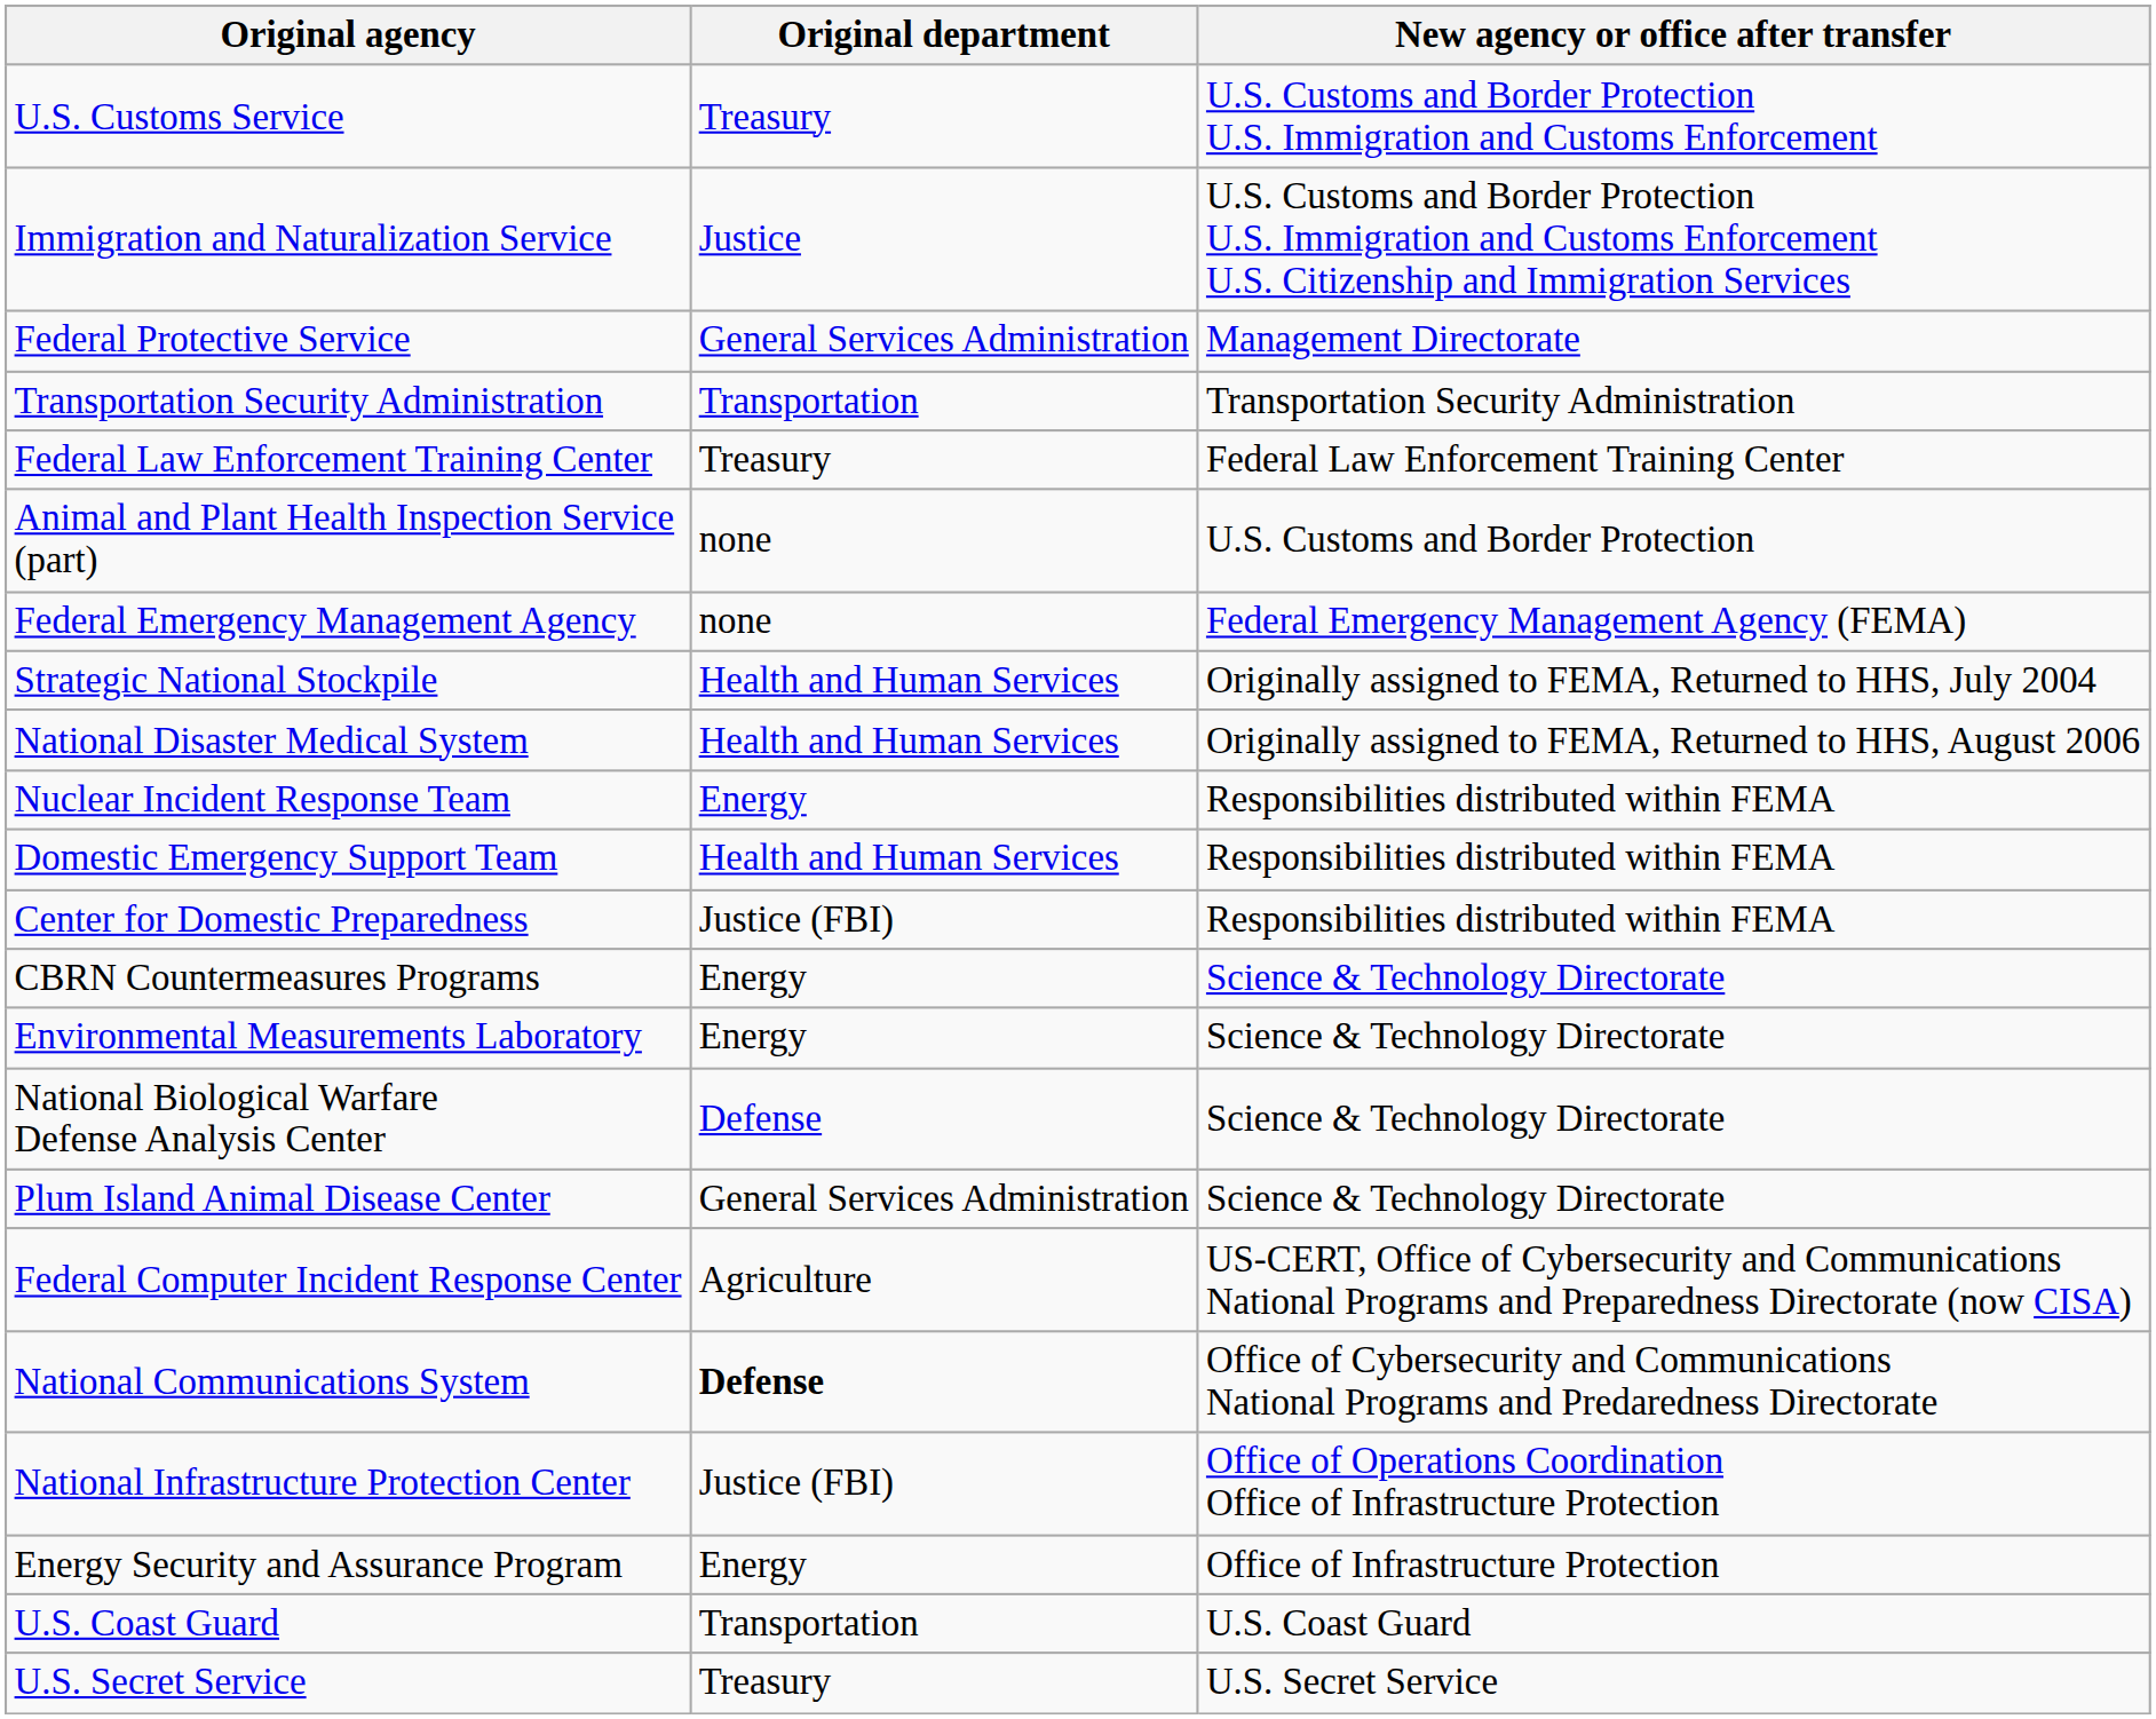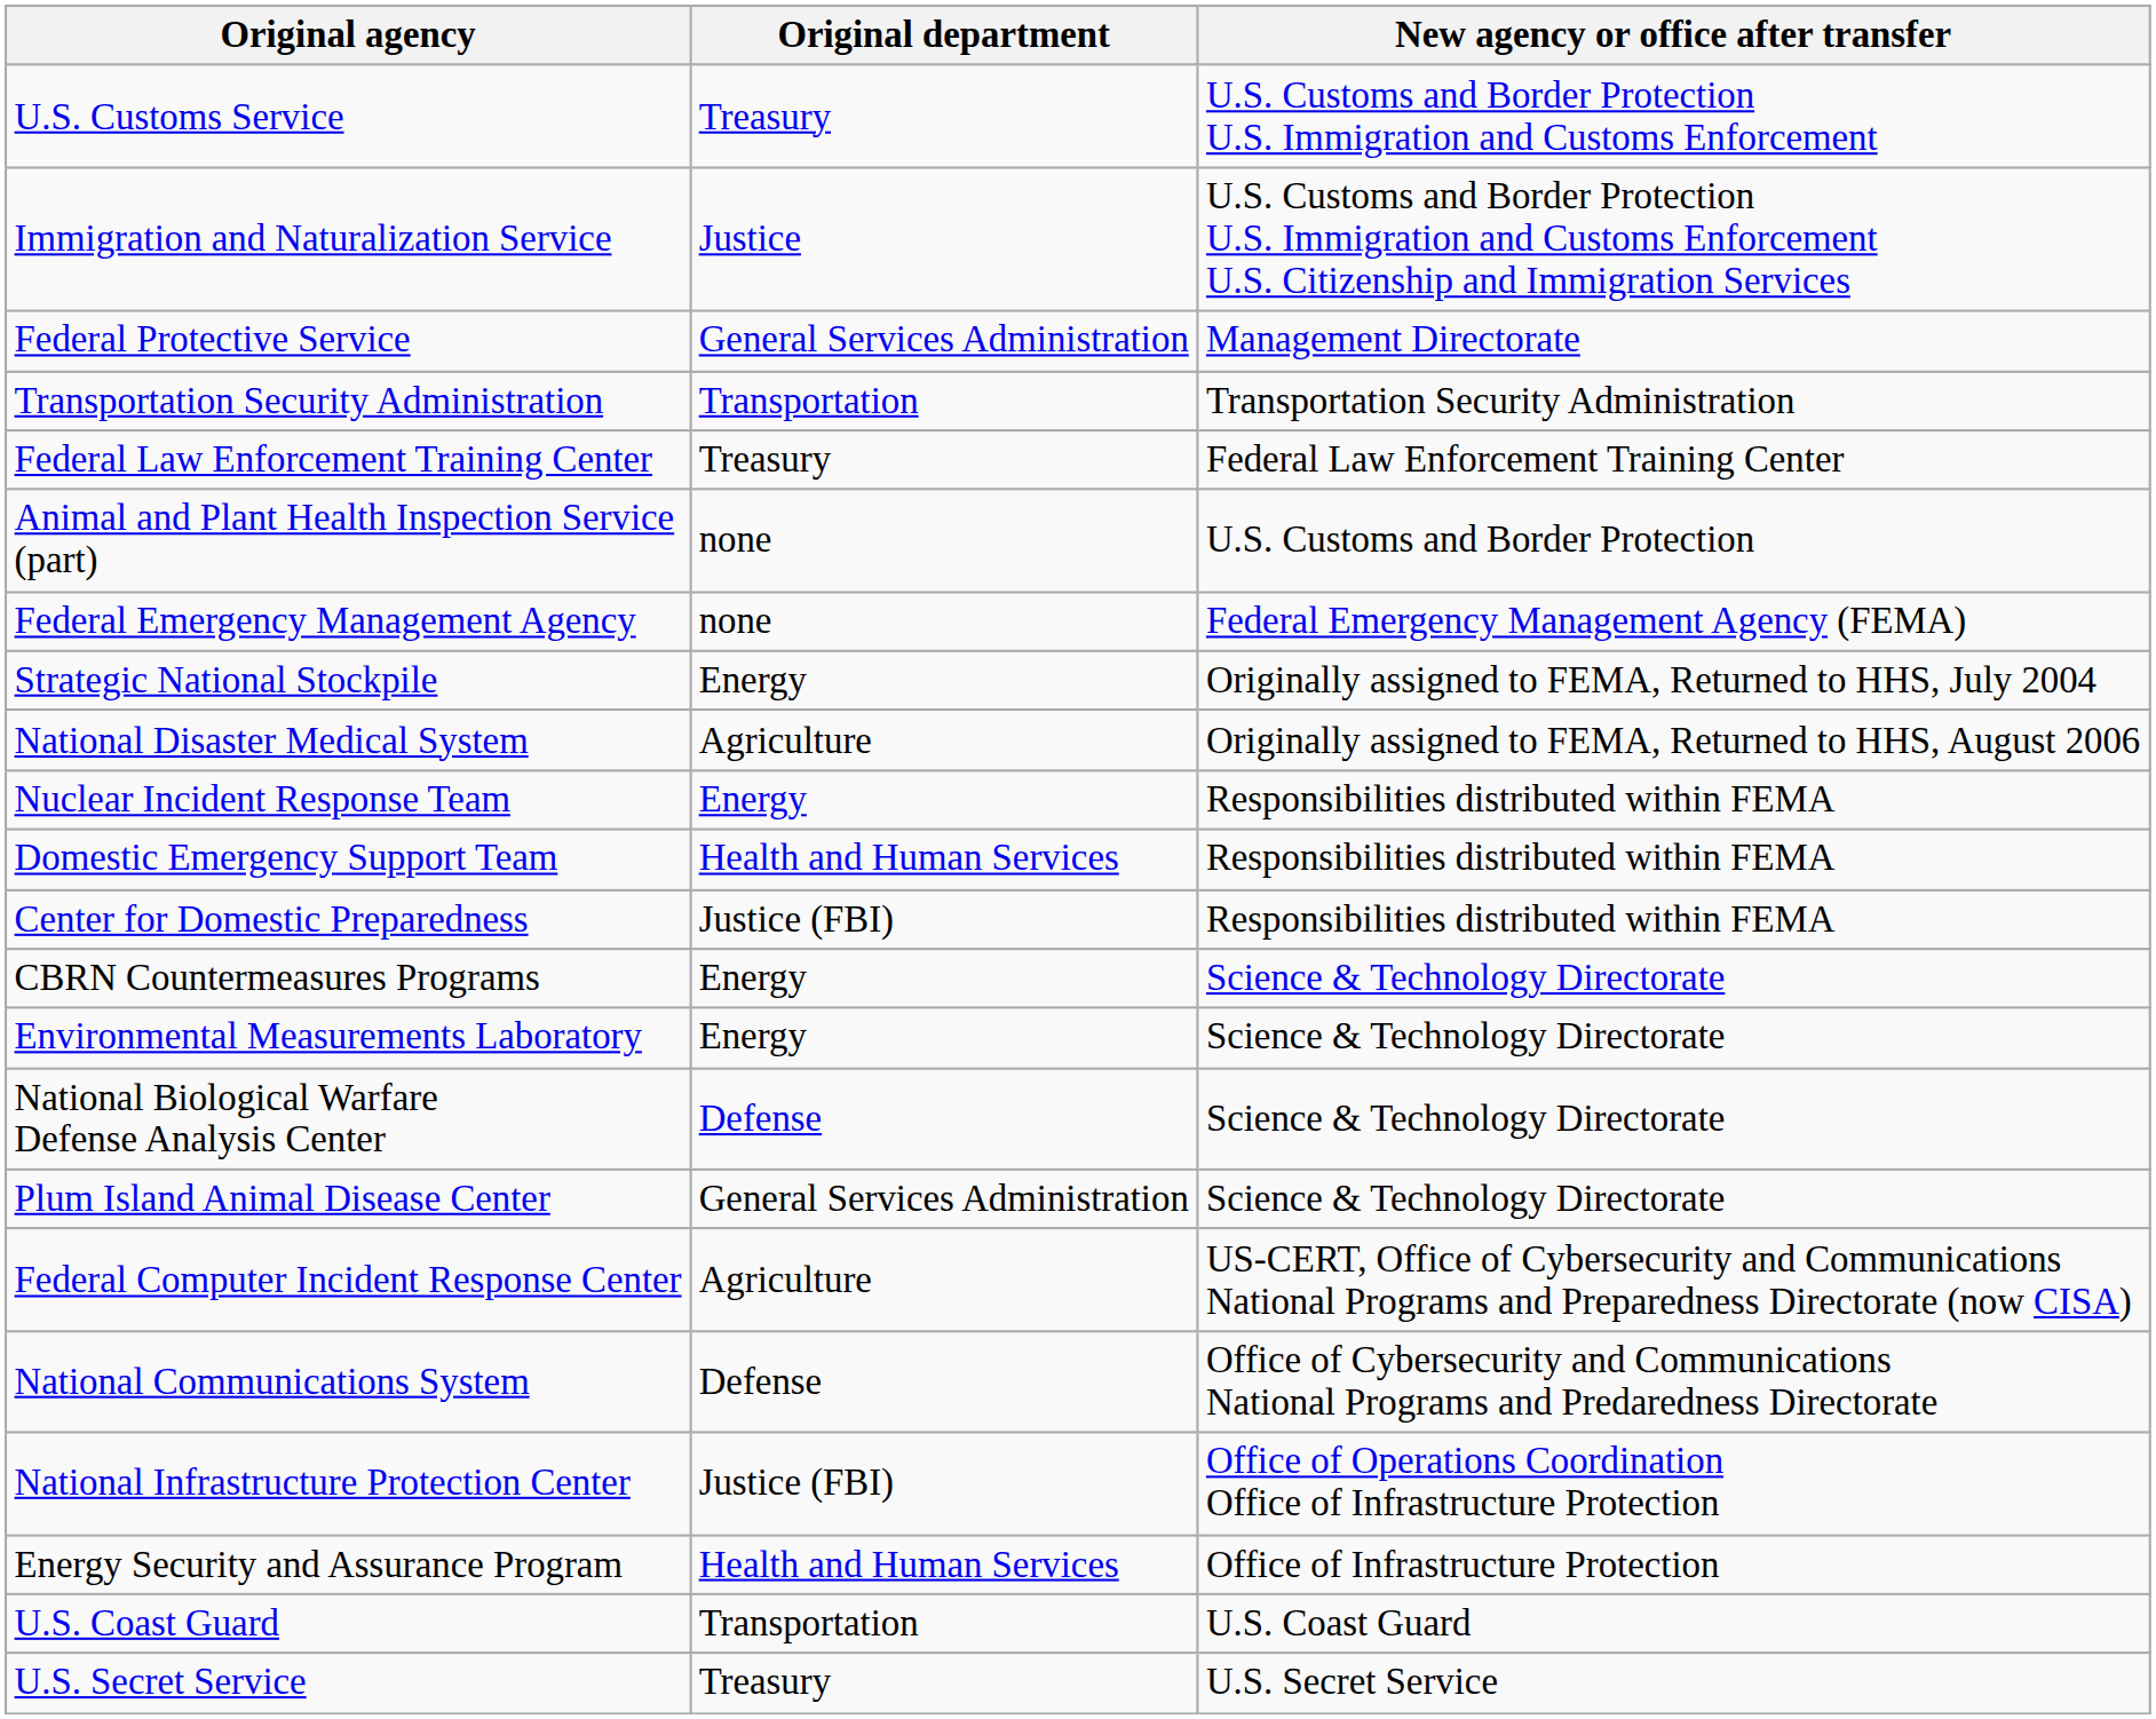Strategic National Stockpile | Original department: Health and Human Services -> Energy
National Disaster Medical System | Original department: Health and Human Services -> Agriculture
National Communications System | Original department: bold -> normal
Energy Security and Assurance Program | Original department: Energy -> Health and Human Services
